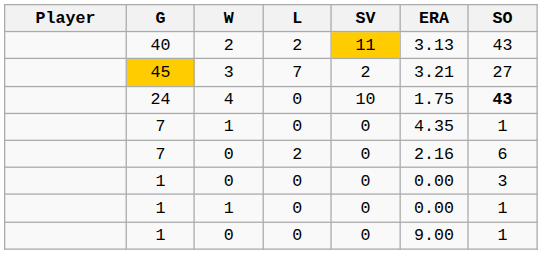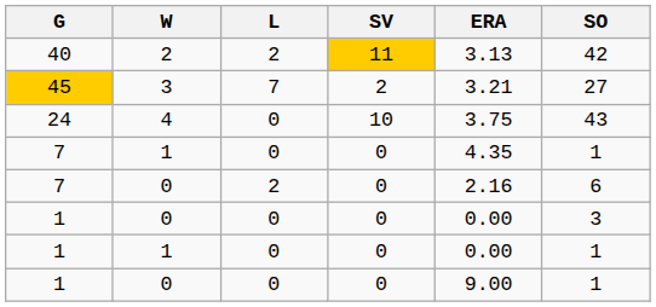- column: Player
40 | SO: 43 -> 42
24 | ERA: 1.75 -> 3.75
24 | SO: bold -> normal
